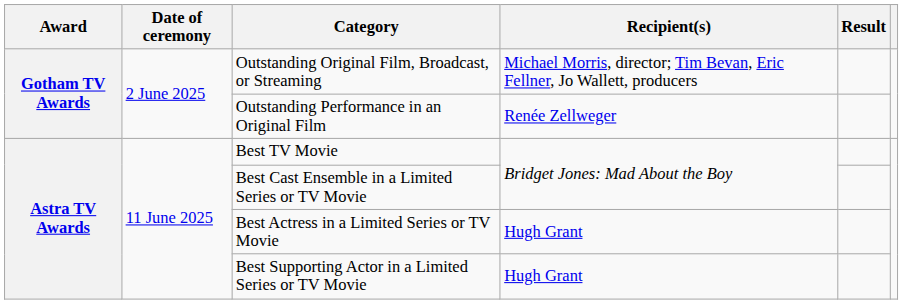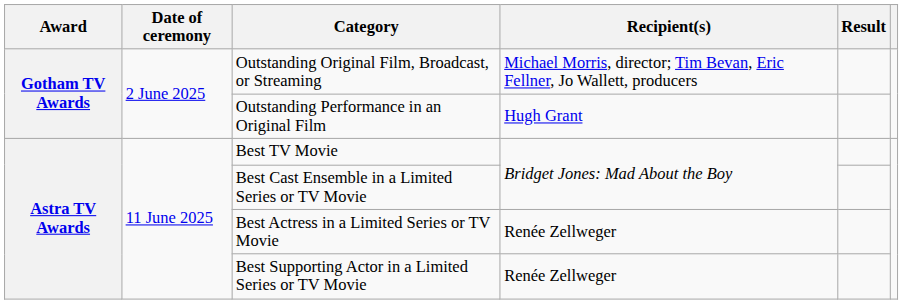Outstanding Performance in an Original Film | Recipient(s): Renée Zellweger -> Hugh Grant
Best Actress in a Limited Series or TV Movie | Recipient(s): Hugh Grant -> Renée Zellweger
Best Supporting Actor in a Limited Series or TV Movie | Recipient(s): Hugh Grant -> Renée Zellweger
